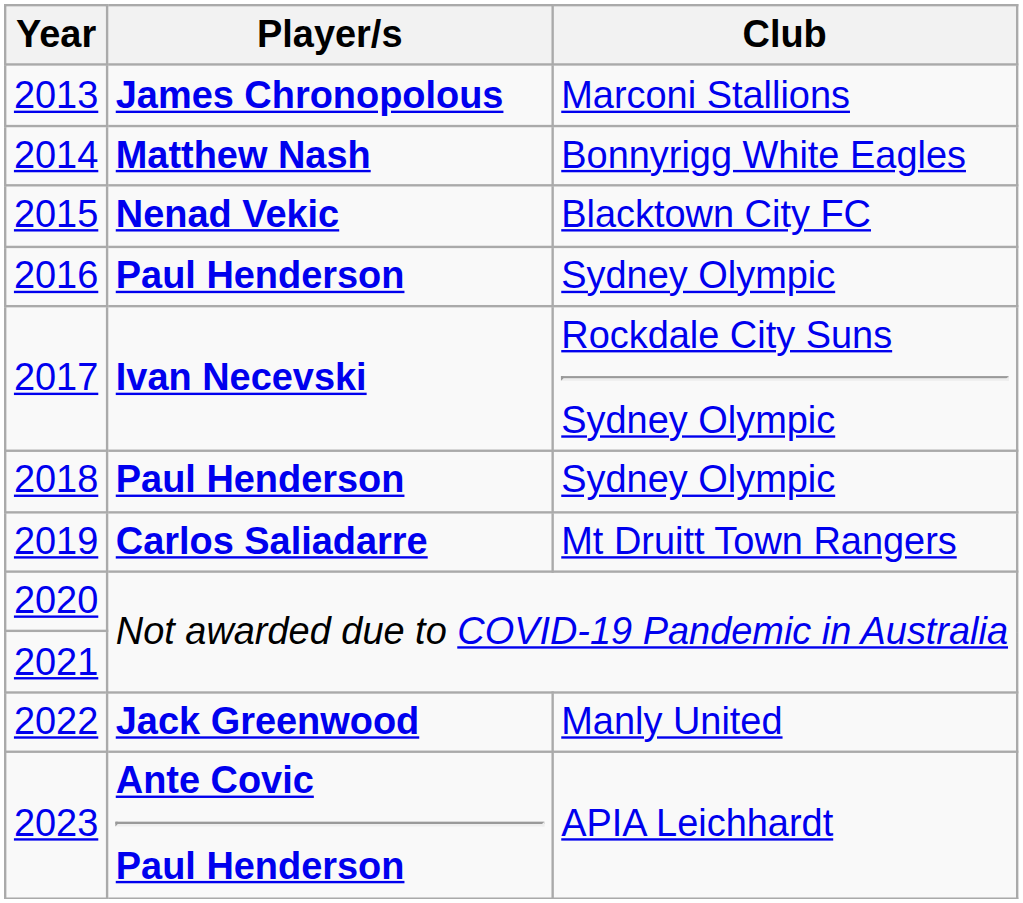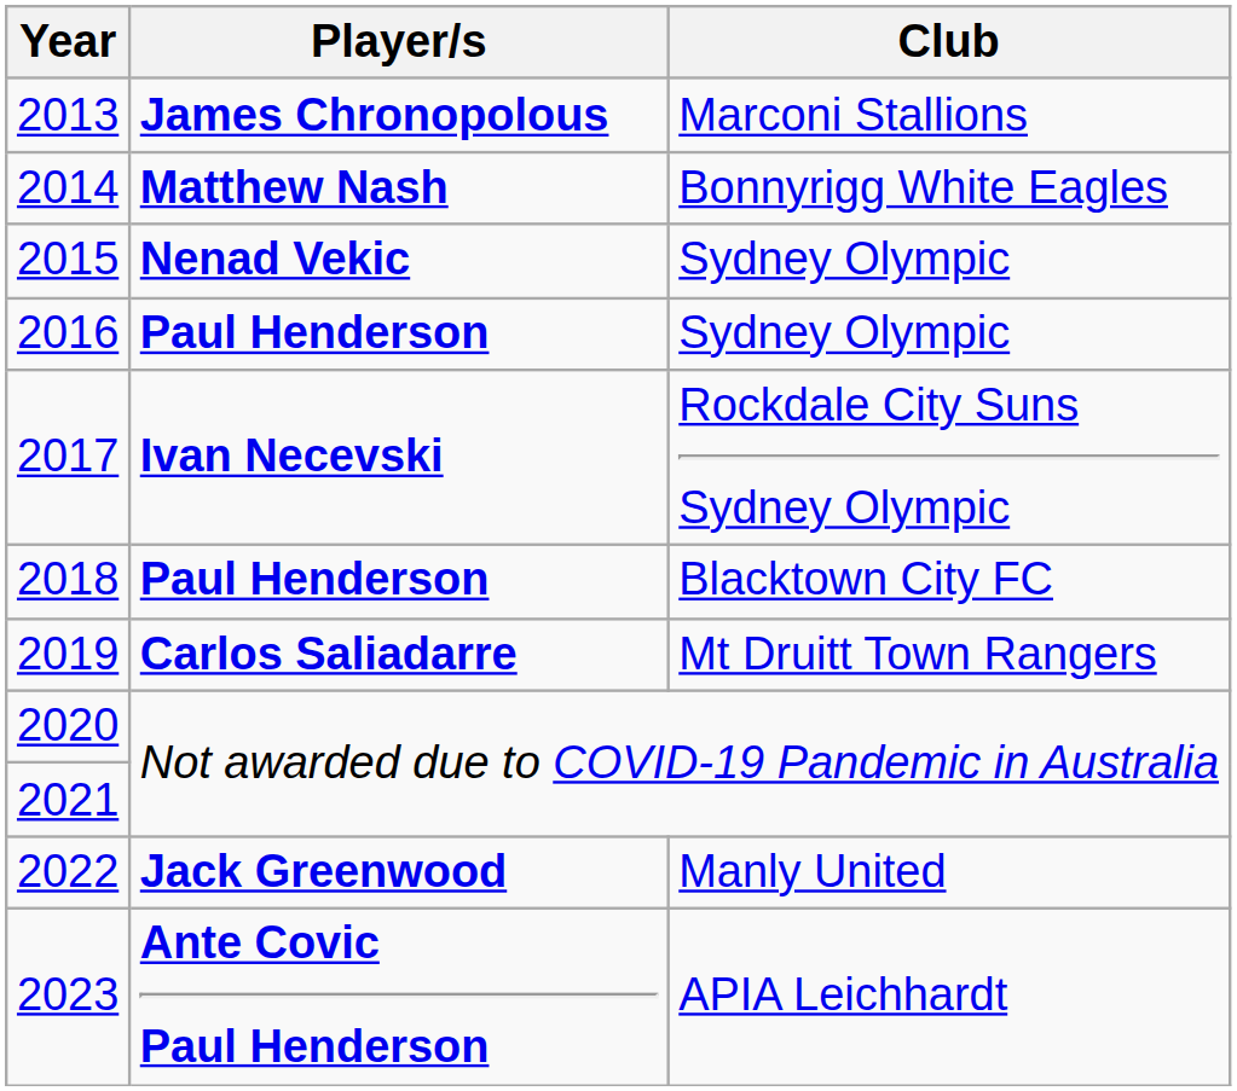2015 | Club: Blacktown City FC -> Sydney Olympic
2018 | Club: Sydney Olympic -> Blacktown City FC
